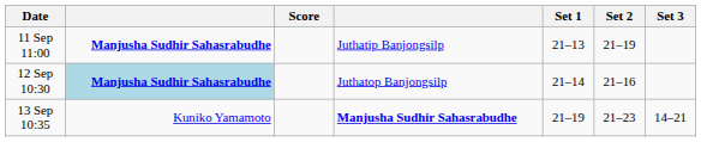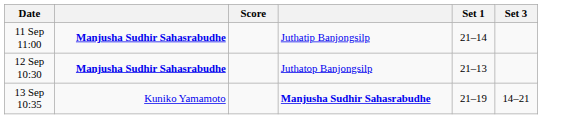- column: Set 2 | 21–19 | 21–16 | 21–23
11 Sep 11:00 | Set 1: 21–13 -> 21–14
12 Sep 10:30 | column 2: lightblue background -> no background
12 Sep 10:30 | Set 1: 21–14 -> 21–13
